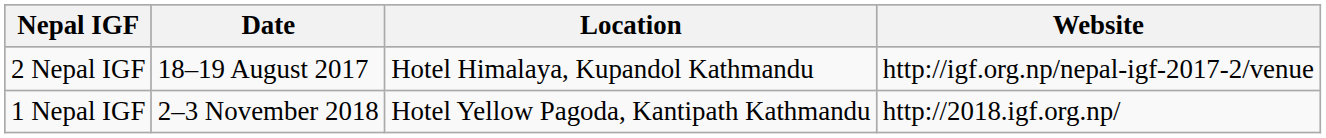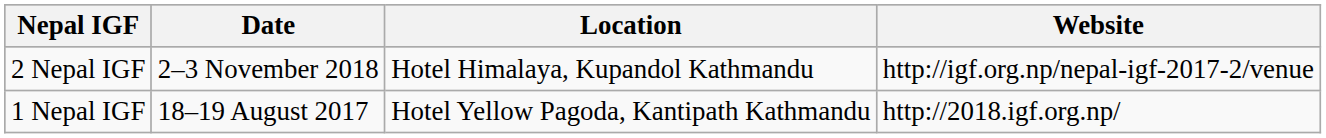2 Nepal IGF | Date: 18–19 August 2017 -> 2–3 November 2018
1 Nepal IGF | Date: 2–3 November 2018 -> 18–19 August 2017
